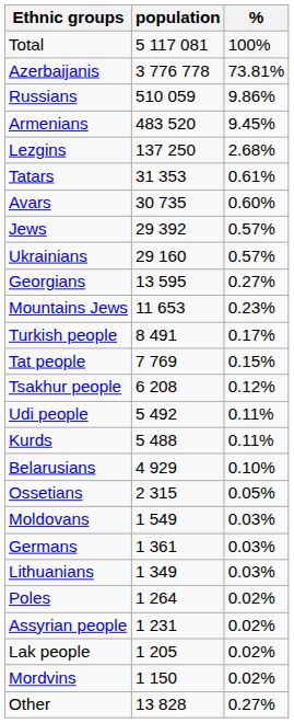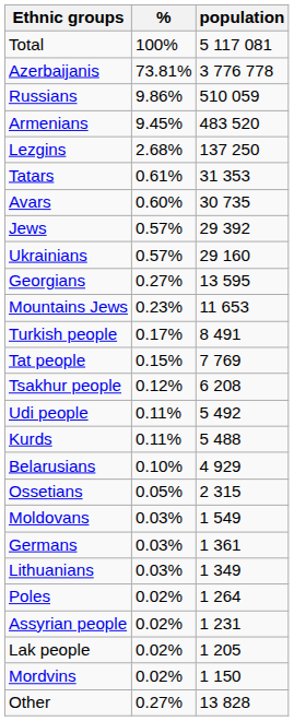columns swapped: population <-> %
